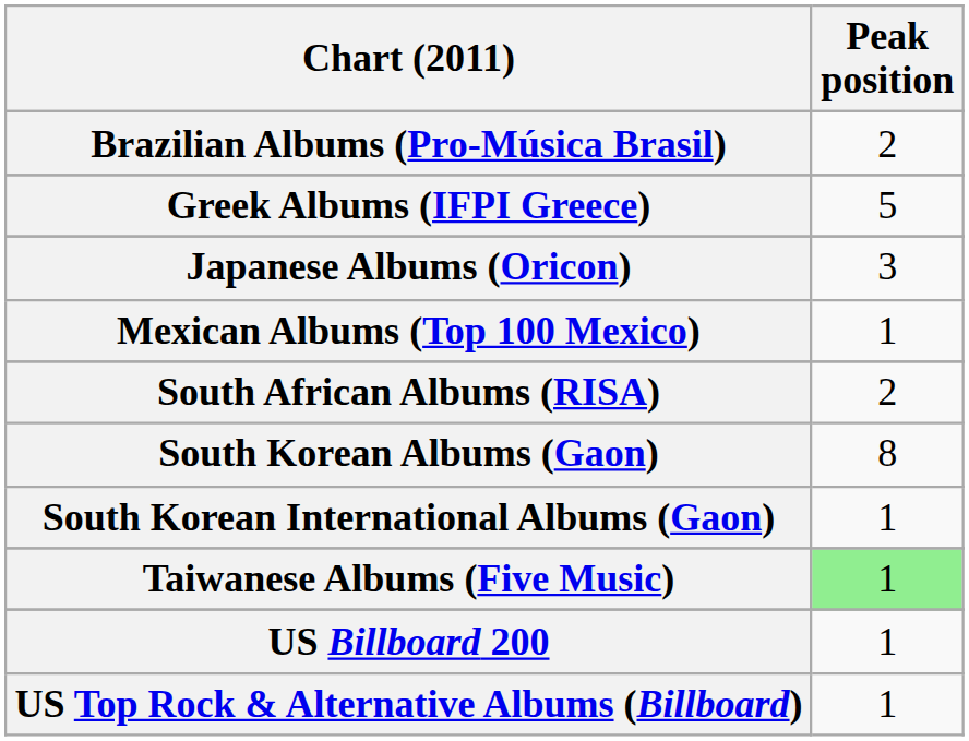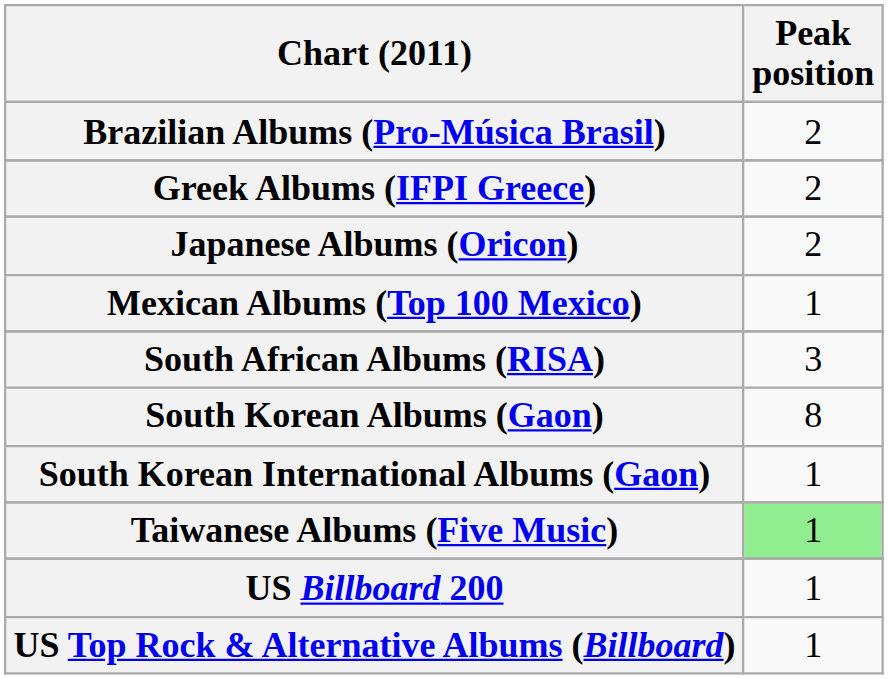Greek Albums (IFPI Greece) | Peak position: 5 -> 2
Japanese Albums (Oricon) | Peak position: 3 -> 2
South African Albums (RISA) | Peak position: 2 -> 3
